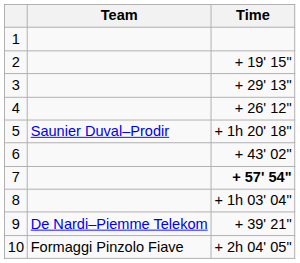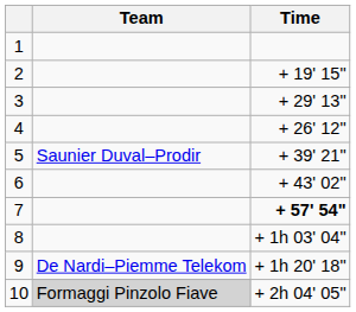5 | Time: + 1h 20' 18" -> + 39' 21"
9 | Time: + 39' 21" -> + 1h 20' 18"
10 | Team: no background -> lightgrey background
